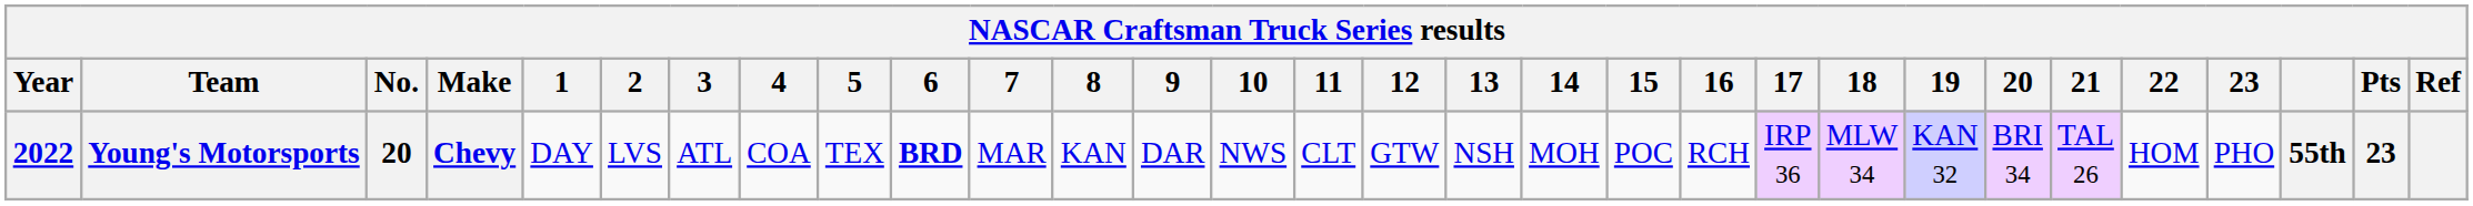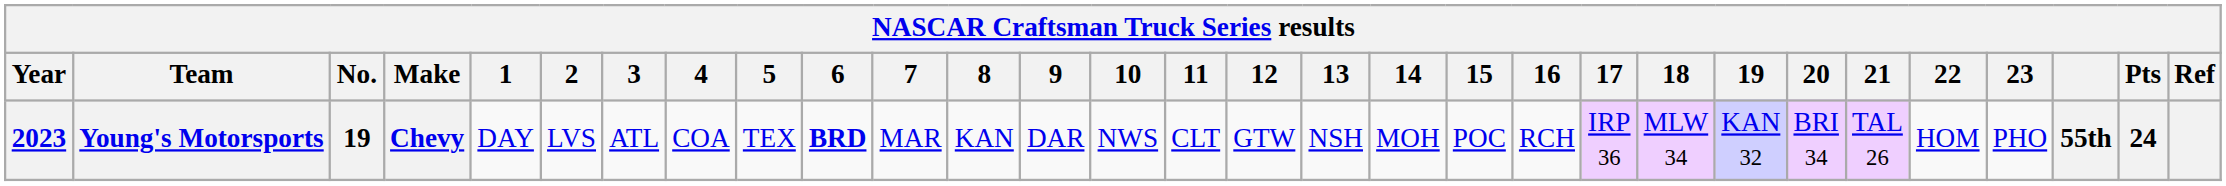Young's Motorsports | Year: 2022 -> 2023
Young's Motorsports | No.: 20 -> 19
Young's Motorsports | Pts: 23 -> 24
